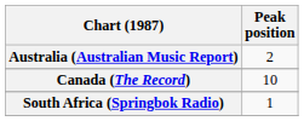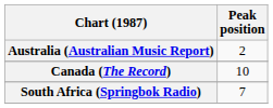South Africa (Springbok Radio) | Peak position: 1 -> 7
